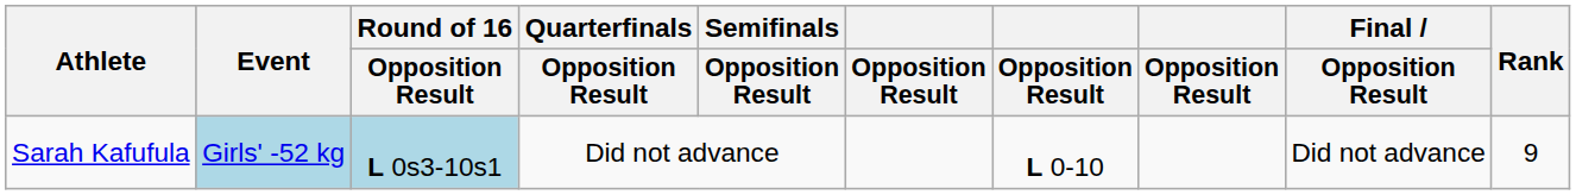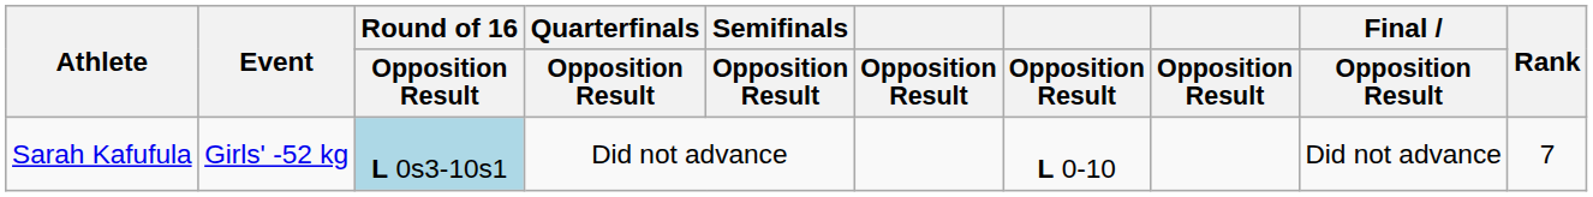Sarah Kafufula | Event: lightblue background -> no background
Sarah Kafufula | Rank: 9 -> 7
